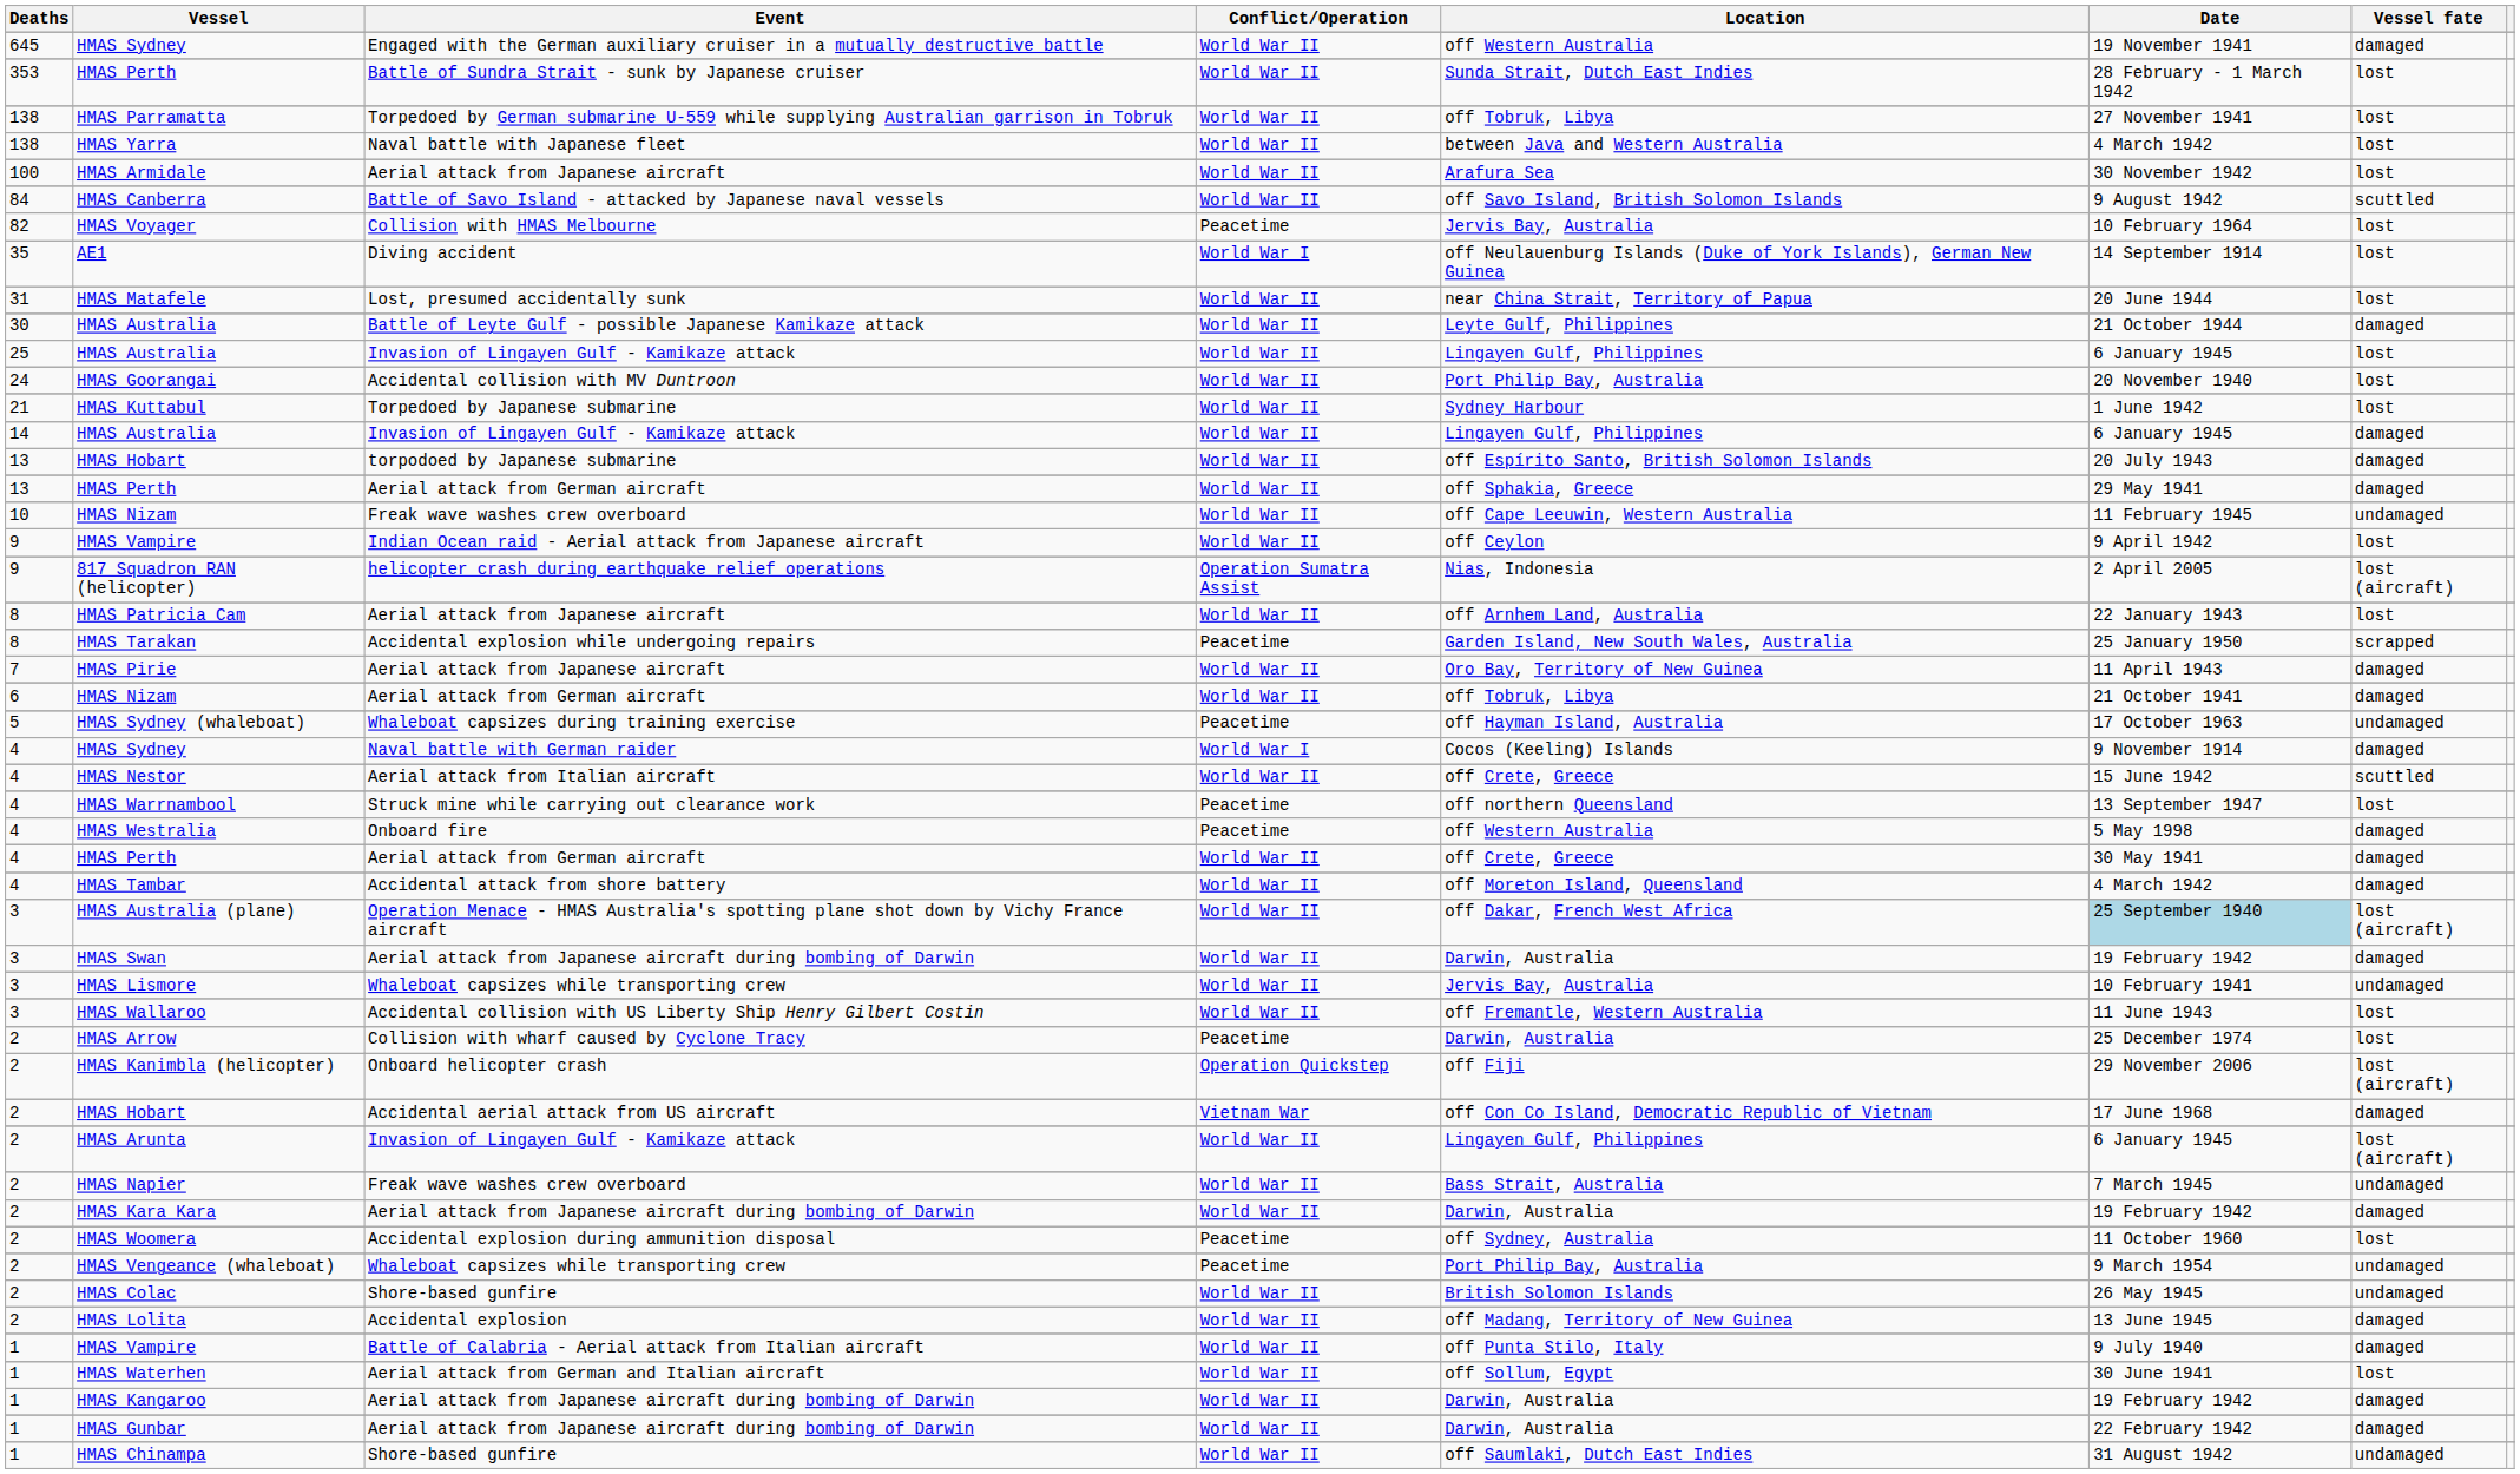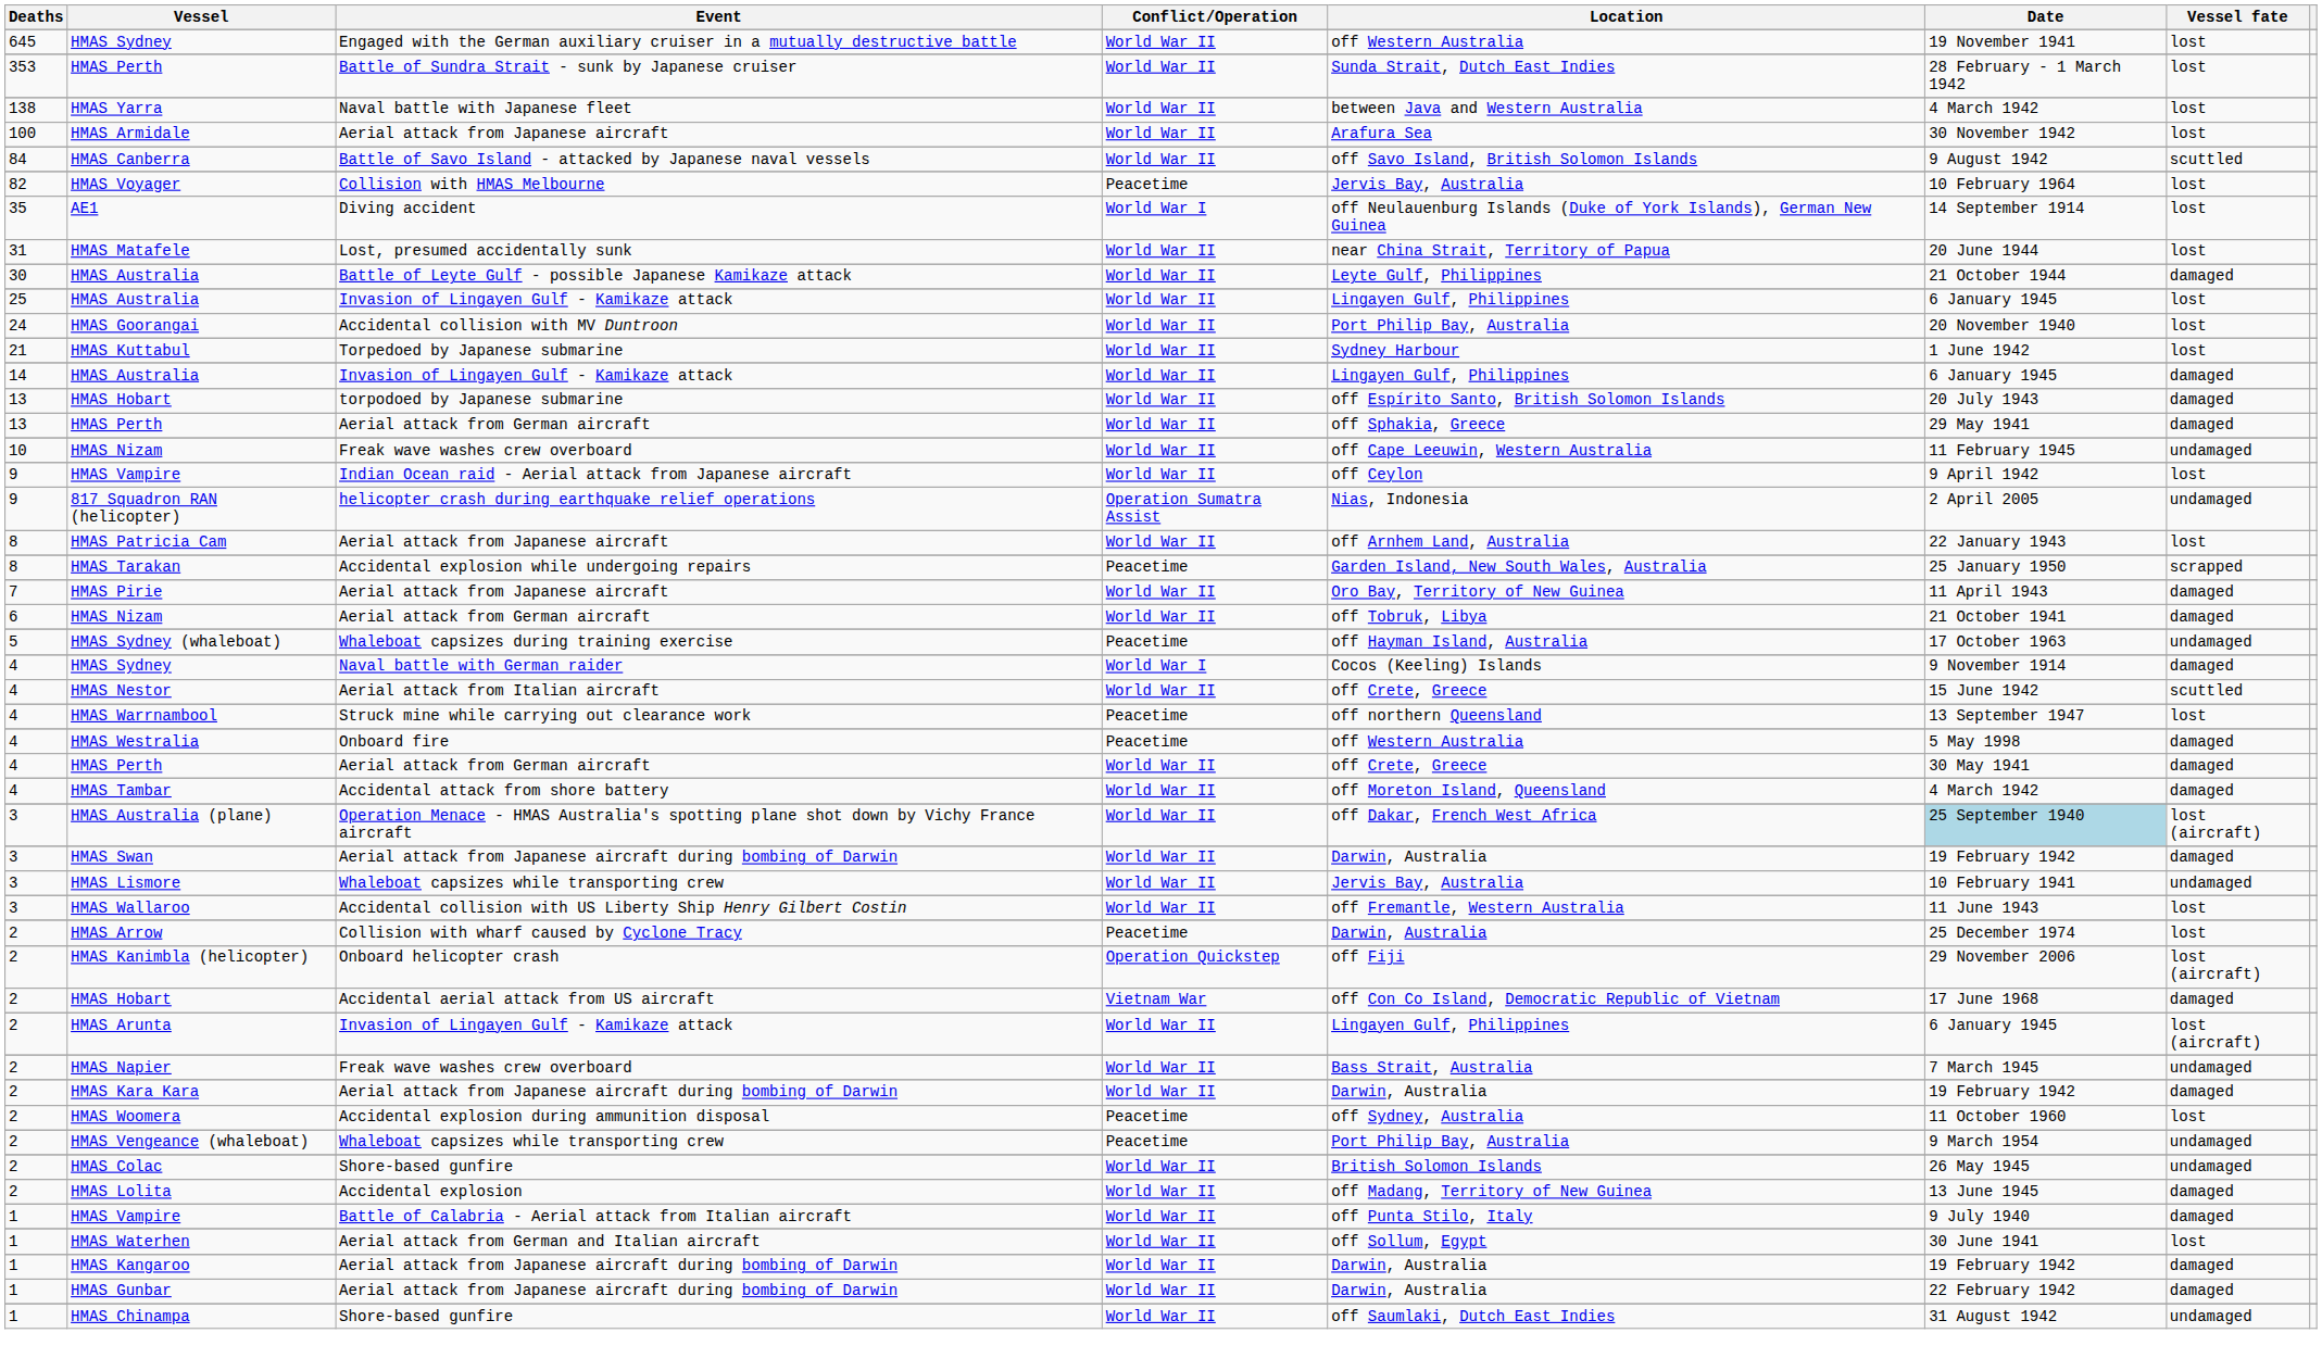645 / HMAS Sydney | Vessel fate: damaged -> lost
- row: 138 | HMAS Parramatta | Torpedoed by German submarine U-559 while supplying Australian garrison in Tobruk | World War II | off Tobruk, Libya | 27 November 1941 | lost
817 Squadron RAN (helicopter) | Vessel fate: lost (aircraft) -> undamaged
